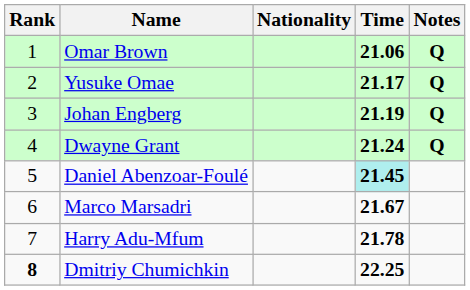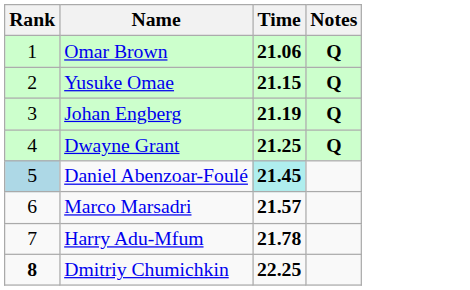- column: Nationality
Yusuke Omae | Time: 21.17 -> 21.15
Dwayne Grant | Time: 21.24 -> 21.25
Daniel Abenzoar-Foulé | Rank: no background -> lightblue background
Marco Marsadri | Time: 21.67 -> 21.57
